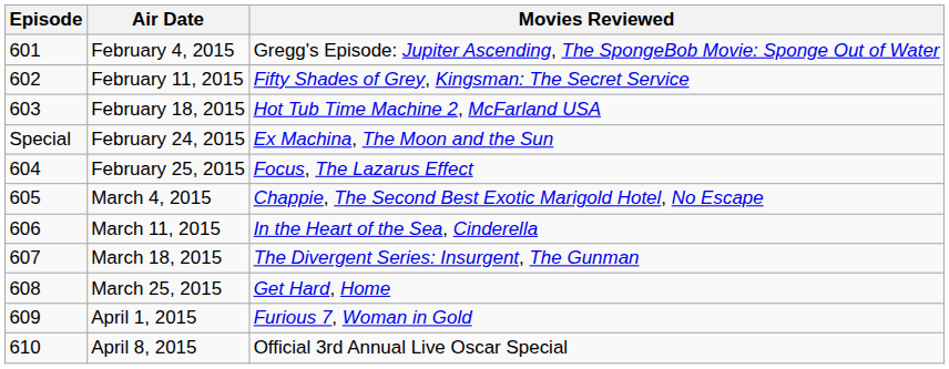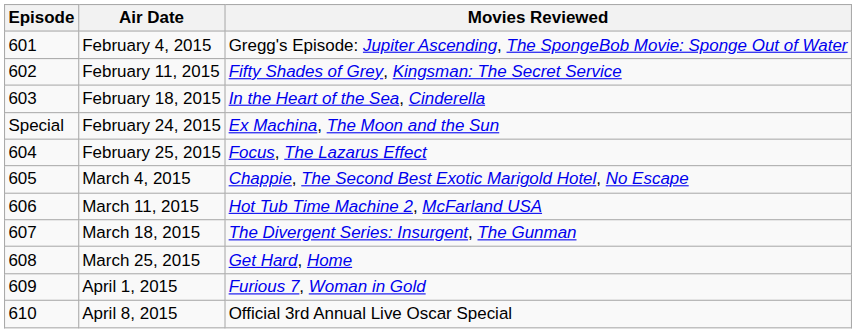February 18, 2015 | Movies Reviewed: Hot Tub Time Machine 2, McFarland USA -> In the Heart of the Sea, Cinderella
March 11, 2015 | Movies Reviewed: In the Heart of the Sea, Cinderella -> Hot Tub Time Machine 2, McFarland USA
